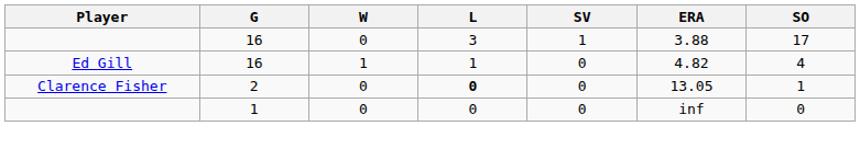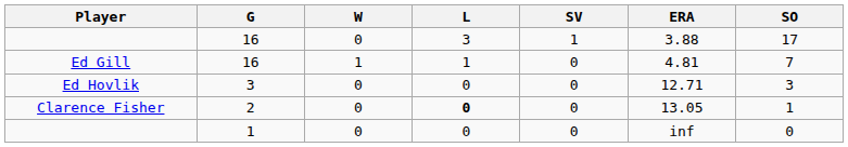Ed Gill | ERA: 4.82 -> 4.81
Ed Gill | SO: 4 -> 7
+ row: Ed Hovlik | 3 | 0 | 0 | 0 | 12.71 | 3
